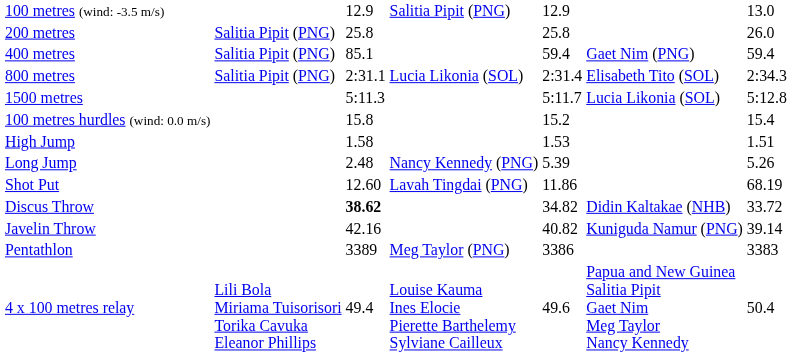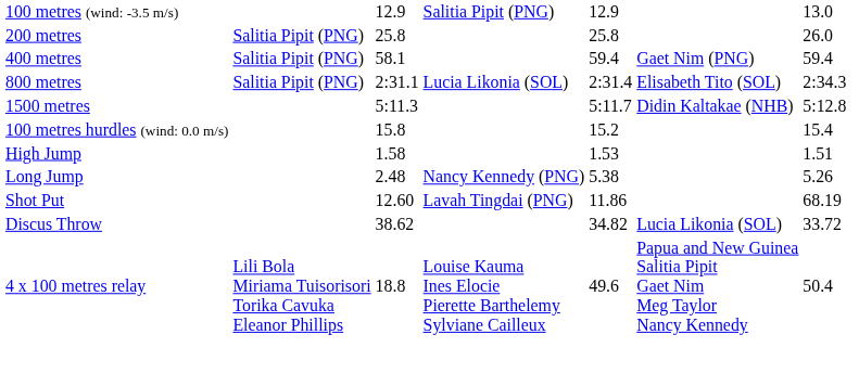400 metres | column 3: 85.1 -> 58.1
1500 metres | column 6: Lucia Likonia (SOL) -> Didin Kaltakae (NHB)
Long Jump | column 5: 5.39 -> 5.38
Discus Throw | column 3: bold -> normal
Discus Throw | column 6: Didin Kaltakae (NHB) -> Lucia Likonia (SOL)
- row: Javelin Throw | 42.16 | 40.82 | Kuniguda Namur (PNG) | 39.14
- row: Pentathlon | 3389 | Meg Taylor (PNG) | 3386 | 3383
4 x 100 metres relay | column 3: 49.4 -> 18.8
